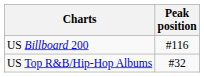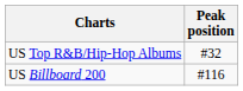rows swapped: US Billboard 200 <-> US Top R&B/Hip-Hop Albums
